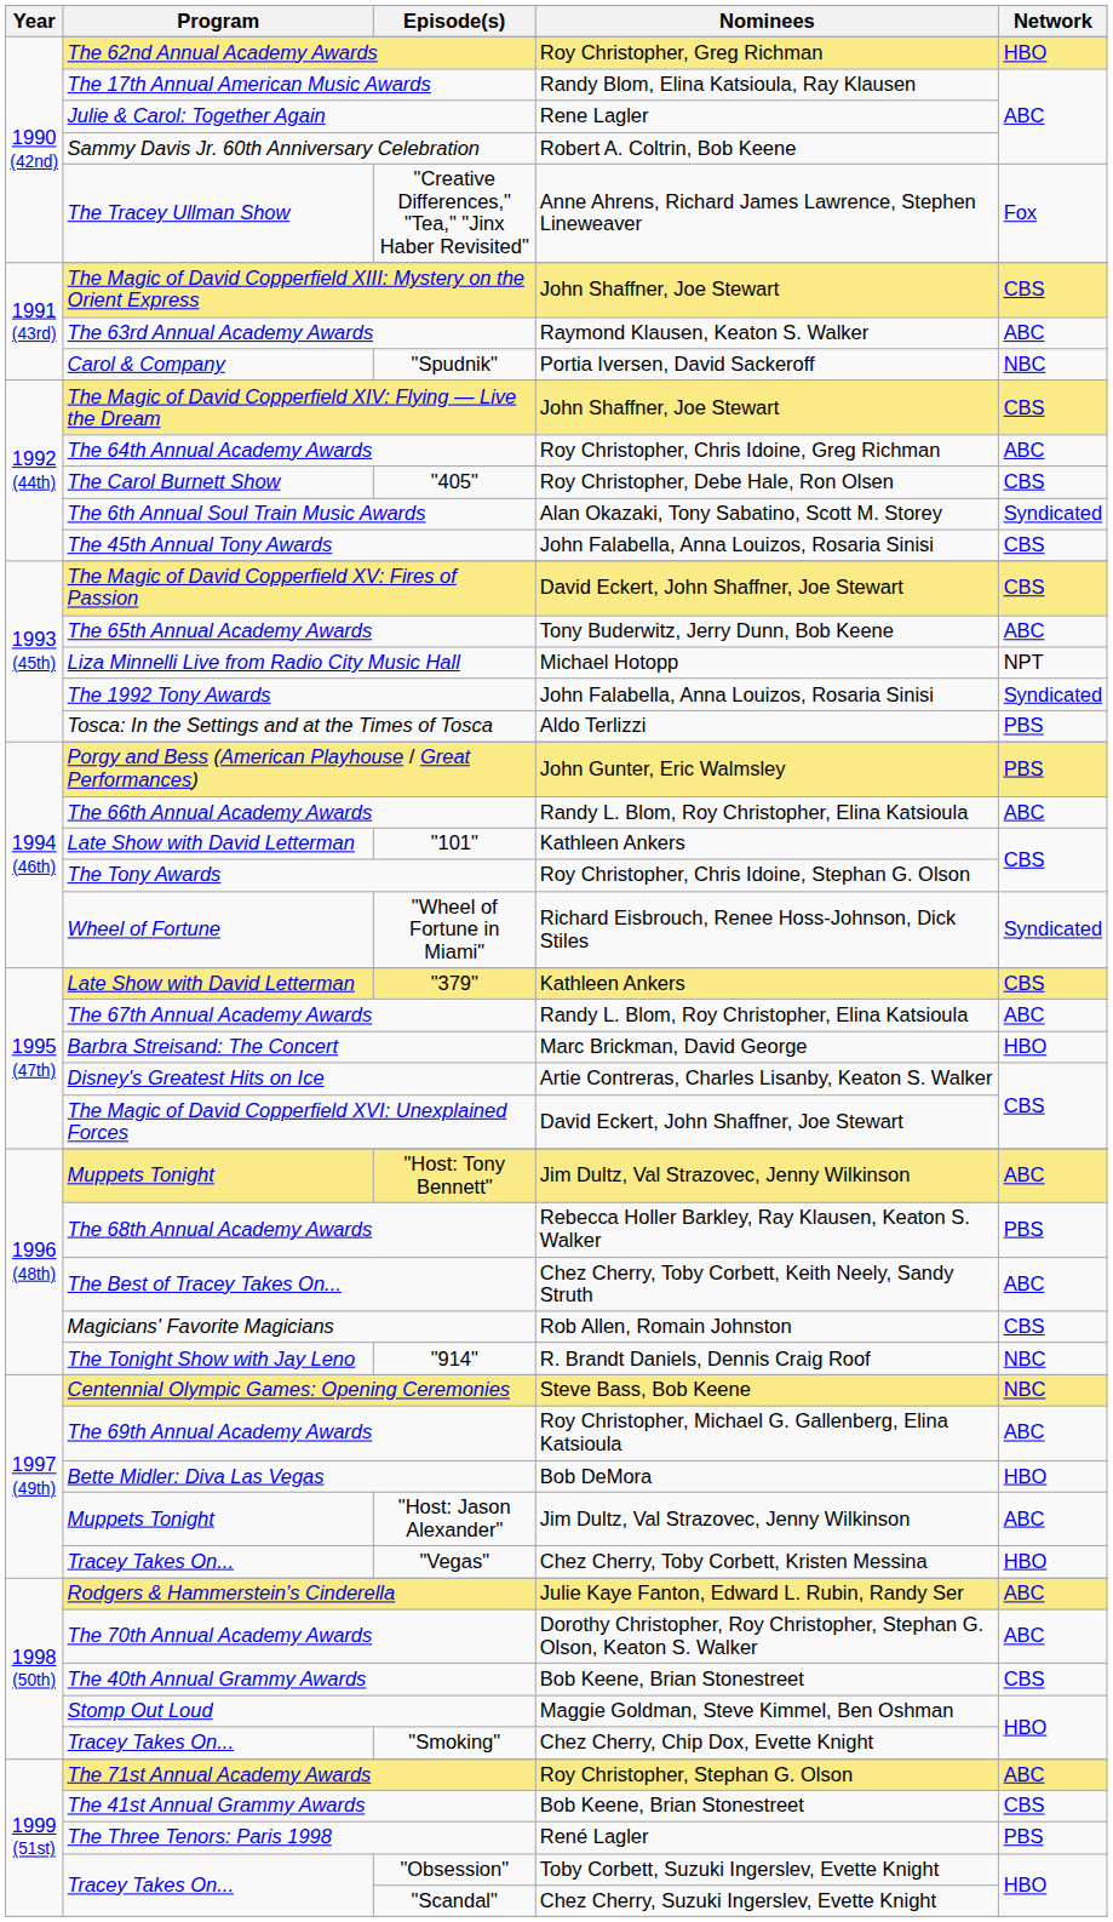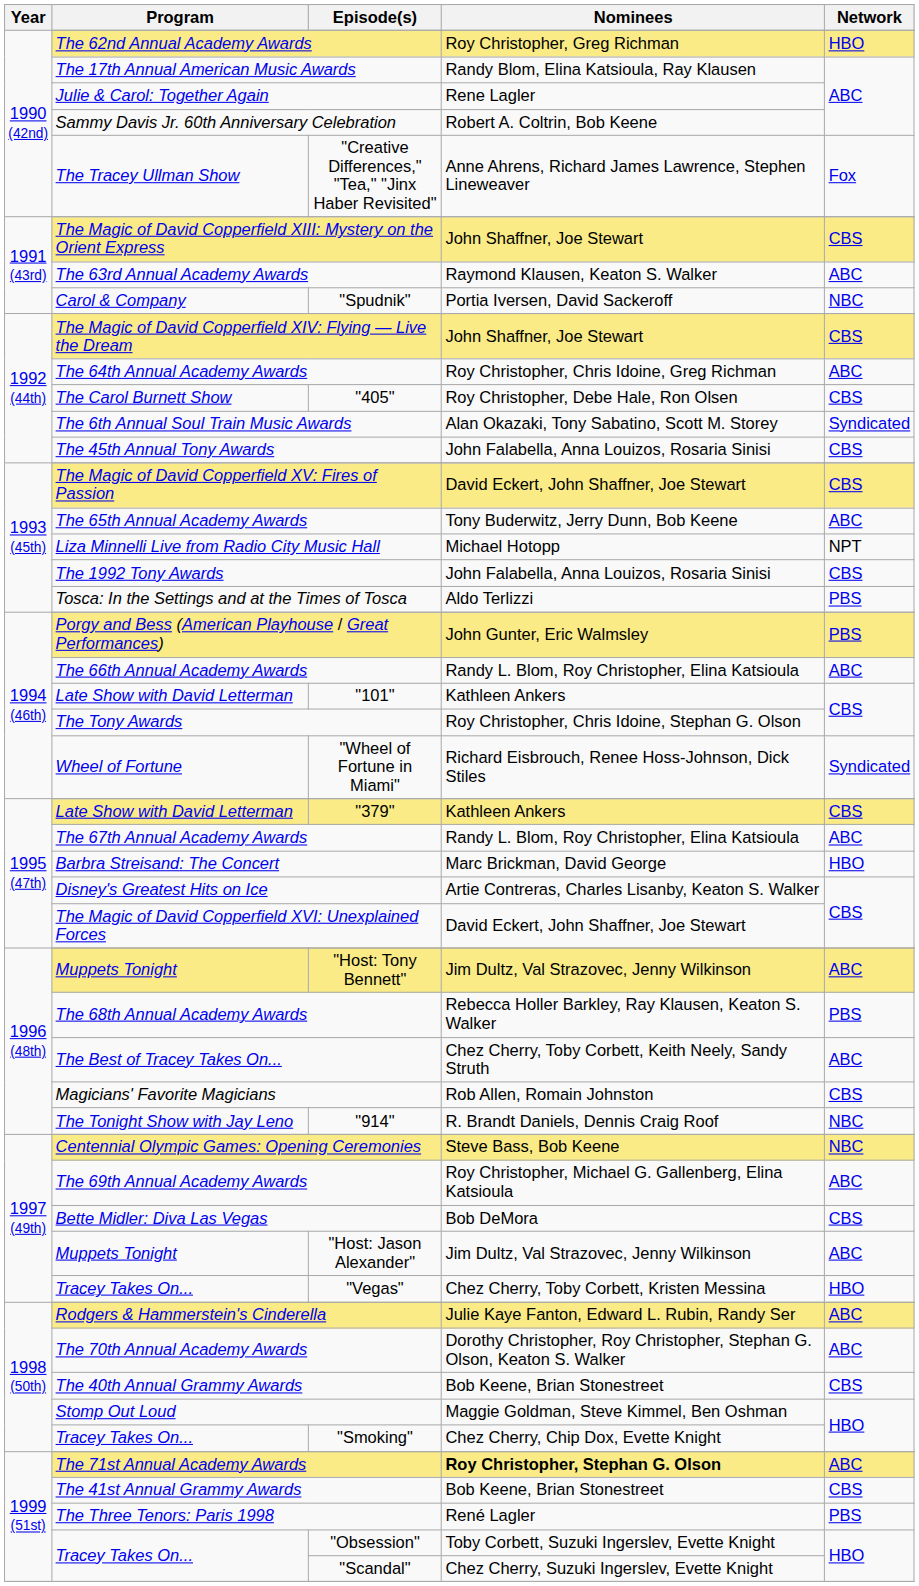The 1992 Tony Awards | Network: Syndicated -> CBS
Bette Midler: Diva Las Vegas | Network: HBO -> CBS
The 71st Annual Academy Awards | Nominees: normal -> bold
